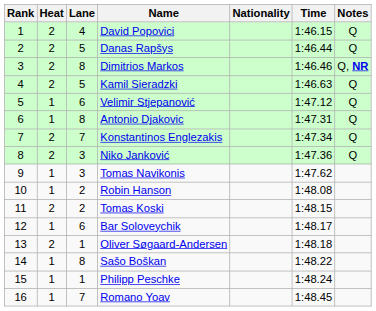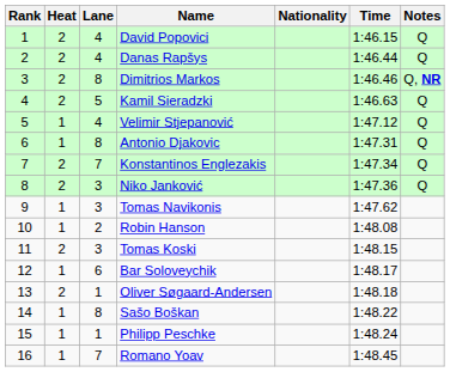Danas Rapšys | Lane: 5 -> 4
Velimir Stjepanović | Lane: 6 -> 4
Tomas Koski | Lane: 2 -> 3
